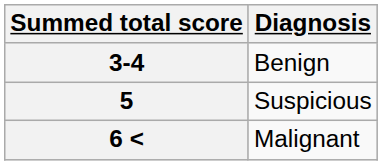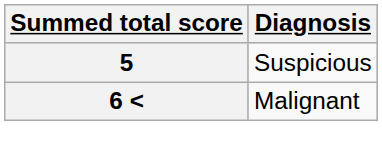- row: 3-4 | Benign
